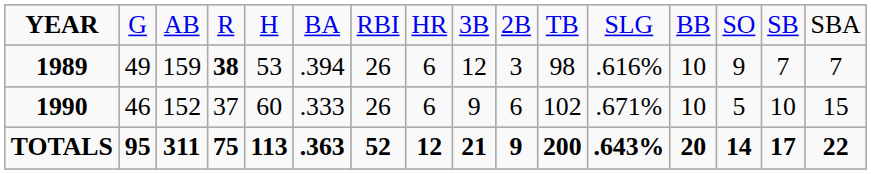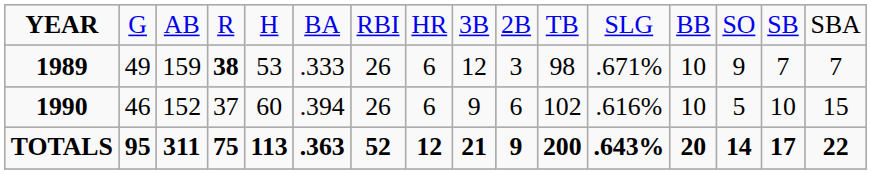1989 | column 6: .394 -> .333
1989 | column 12: .616% -> .671%
1990 | column 6: .333 -> .394
1990 | column 12: .671% -> .616%
